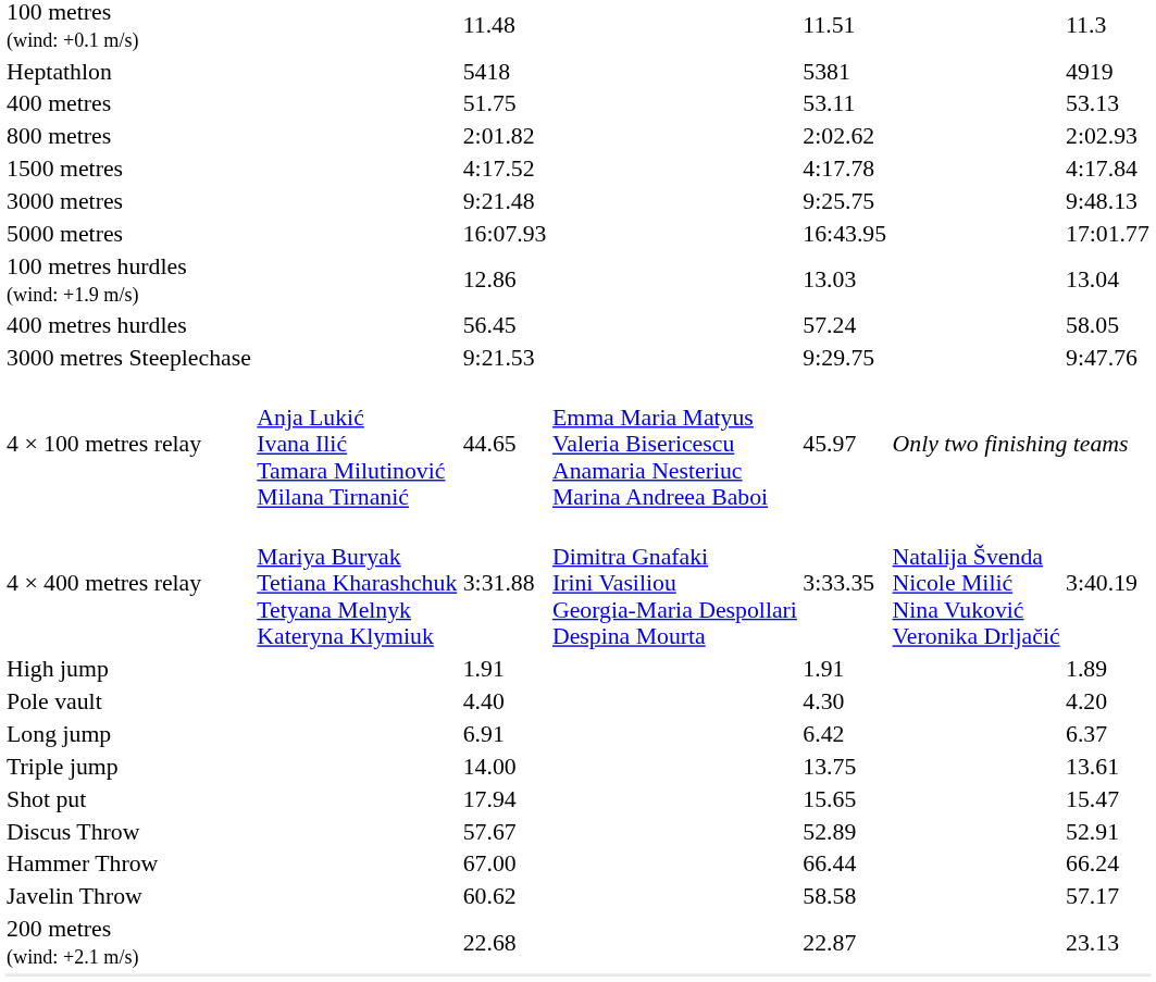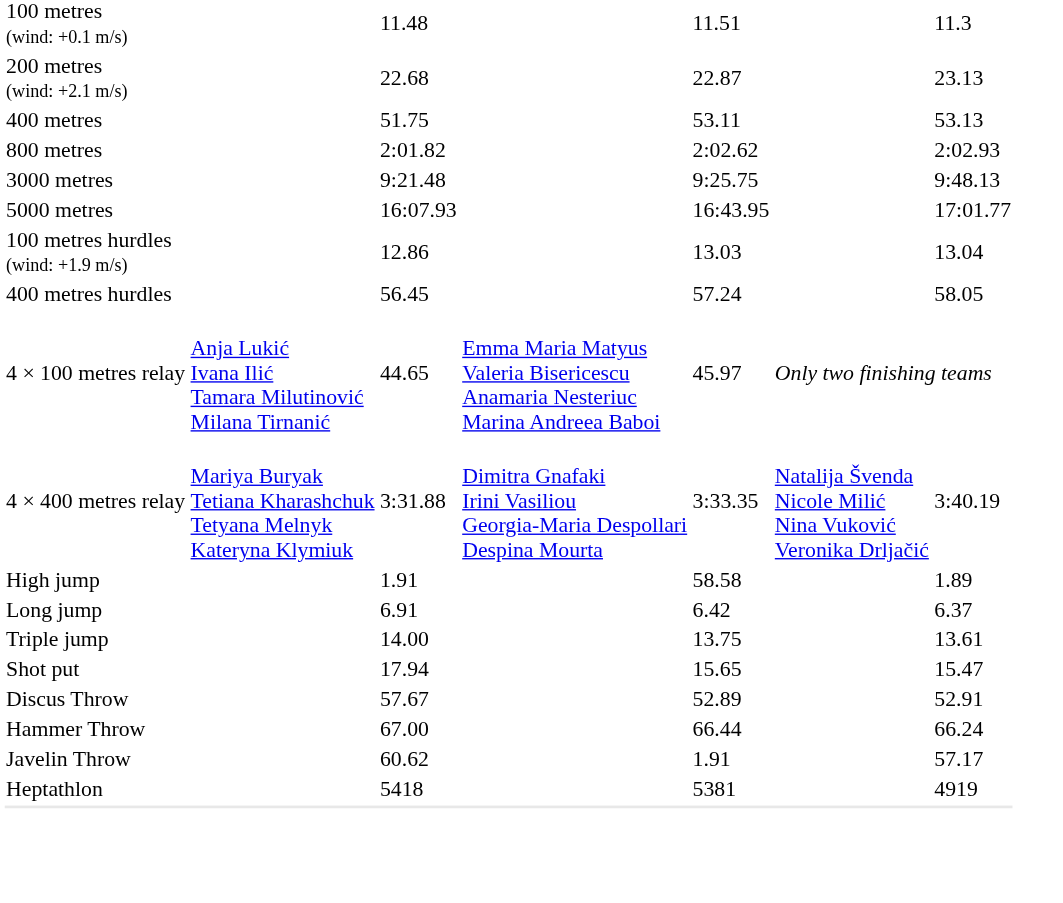rows swapped: 200 metres (wind: +2.1 m/s) <-> Heptathlon
- row: 1500 metres | 4:17.52 | 4:17.78 | 4:17.84
- row: 3000 metres Steeplechase | 9:21.53 | 9:29.75 | 9:47.76
High jump | column 5: 1.91 -> 58.58
- row: Pole vault | 4.40 | 4.30 | 4.20
Javelin Throw | column 5: 58.58 -> 1.91
